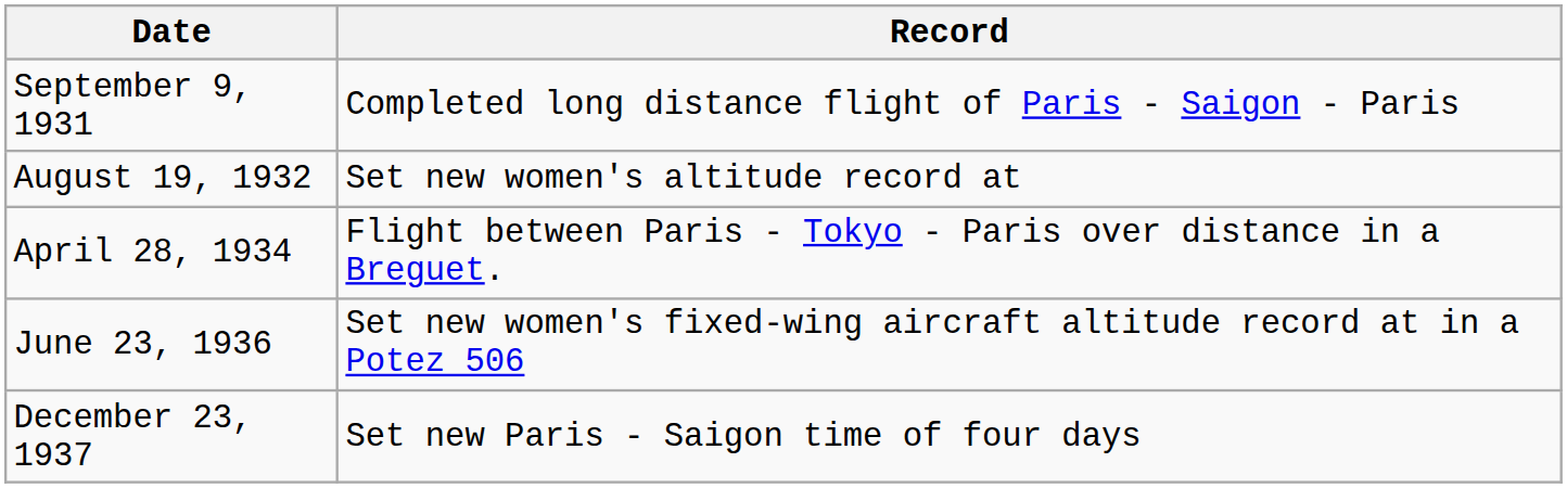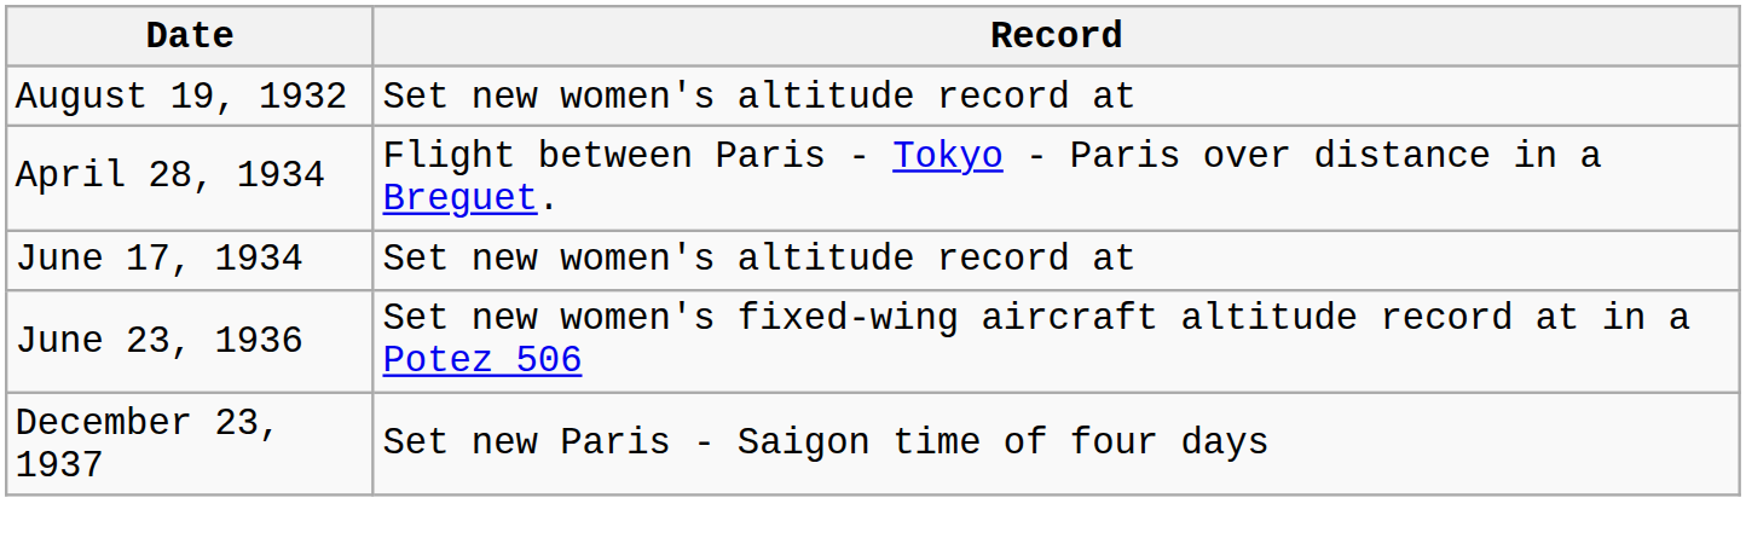- row: September 9, 1931 | Completed long distance flight of Paris - Saigon - Paris
+ row: June 17, 1934 | Set new women's altitude record at
